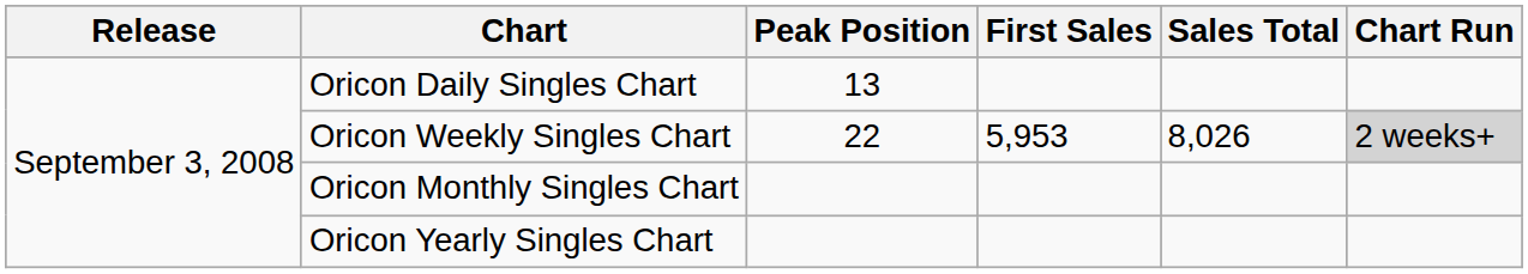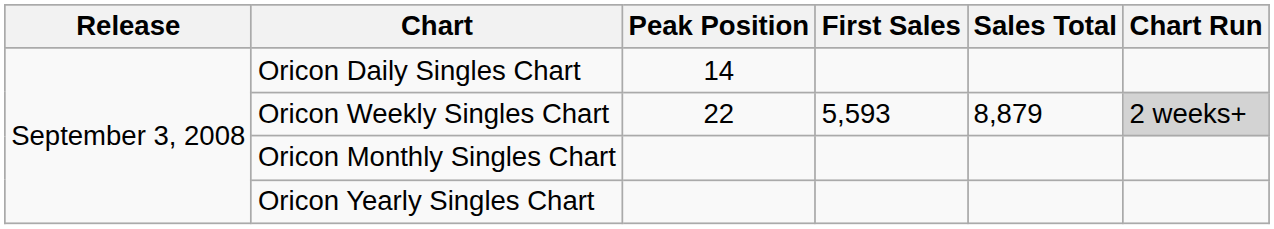Oricon Daily Singles Chart | Peak Position: 13 -> 14
Oricon Weekly Singles Chart | First Sales: 5,953 -> 5,593
Oricon Weekly Singles Chart | Sales Total: 8,026 -> 8,879
